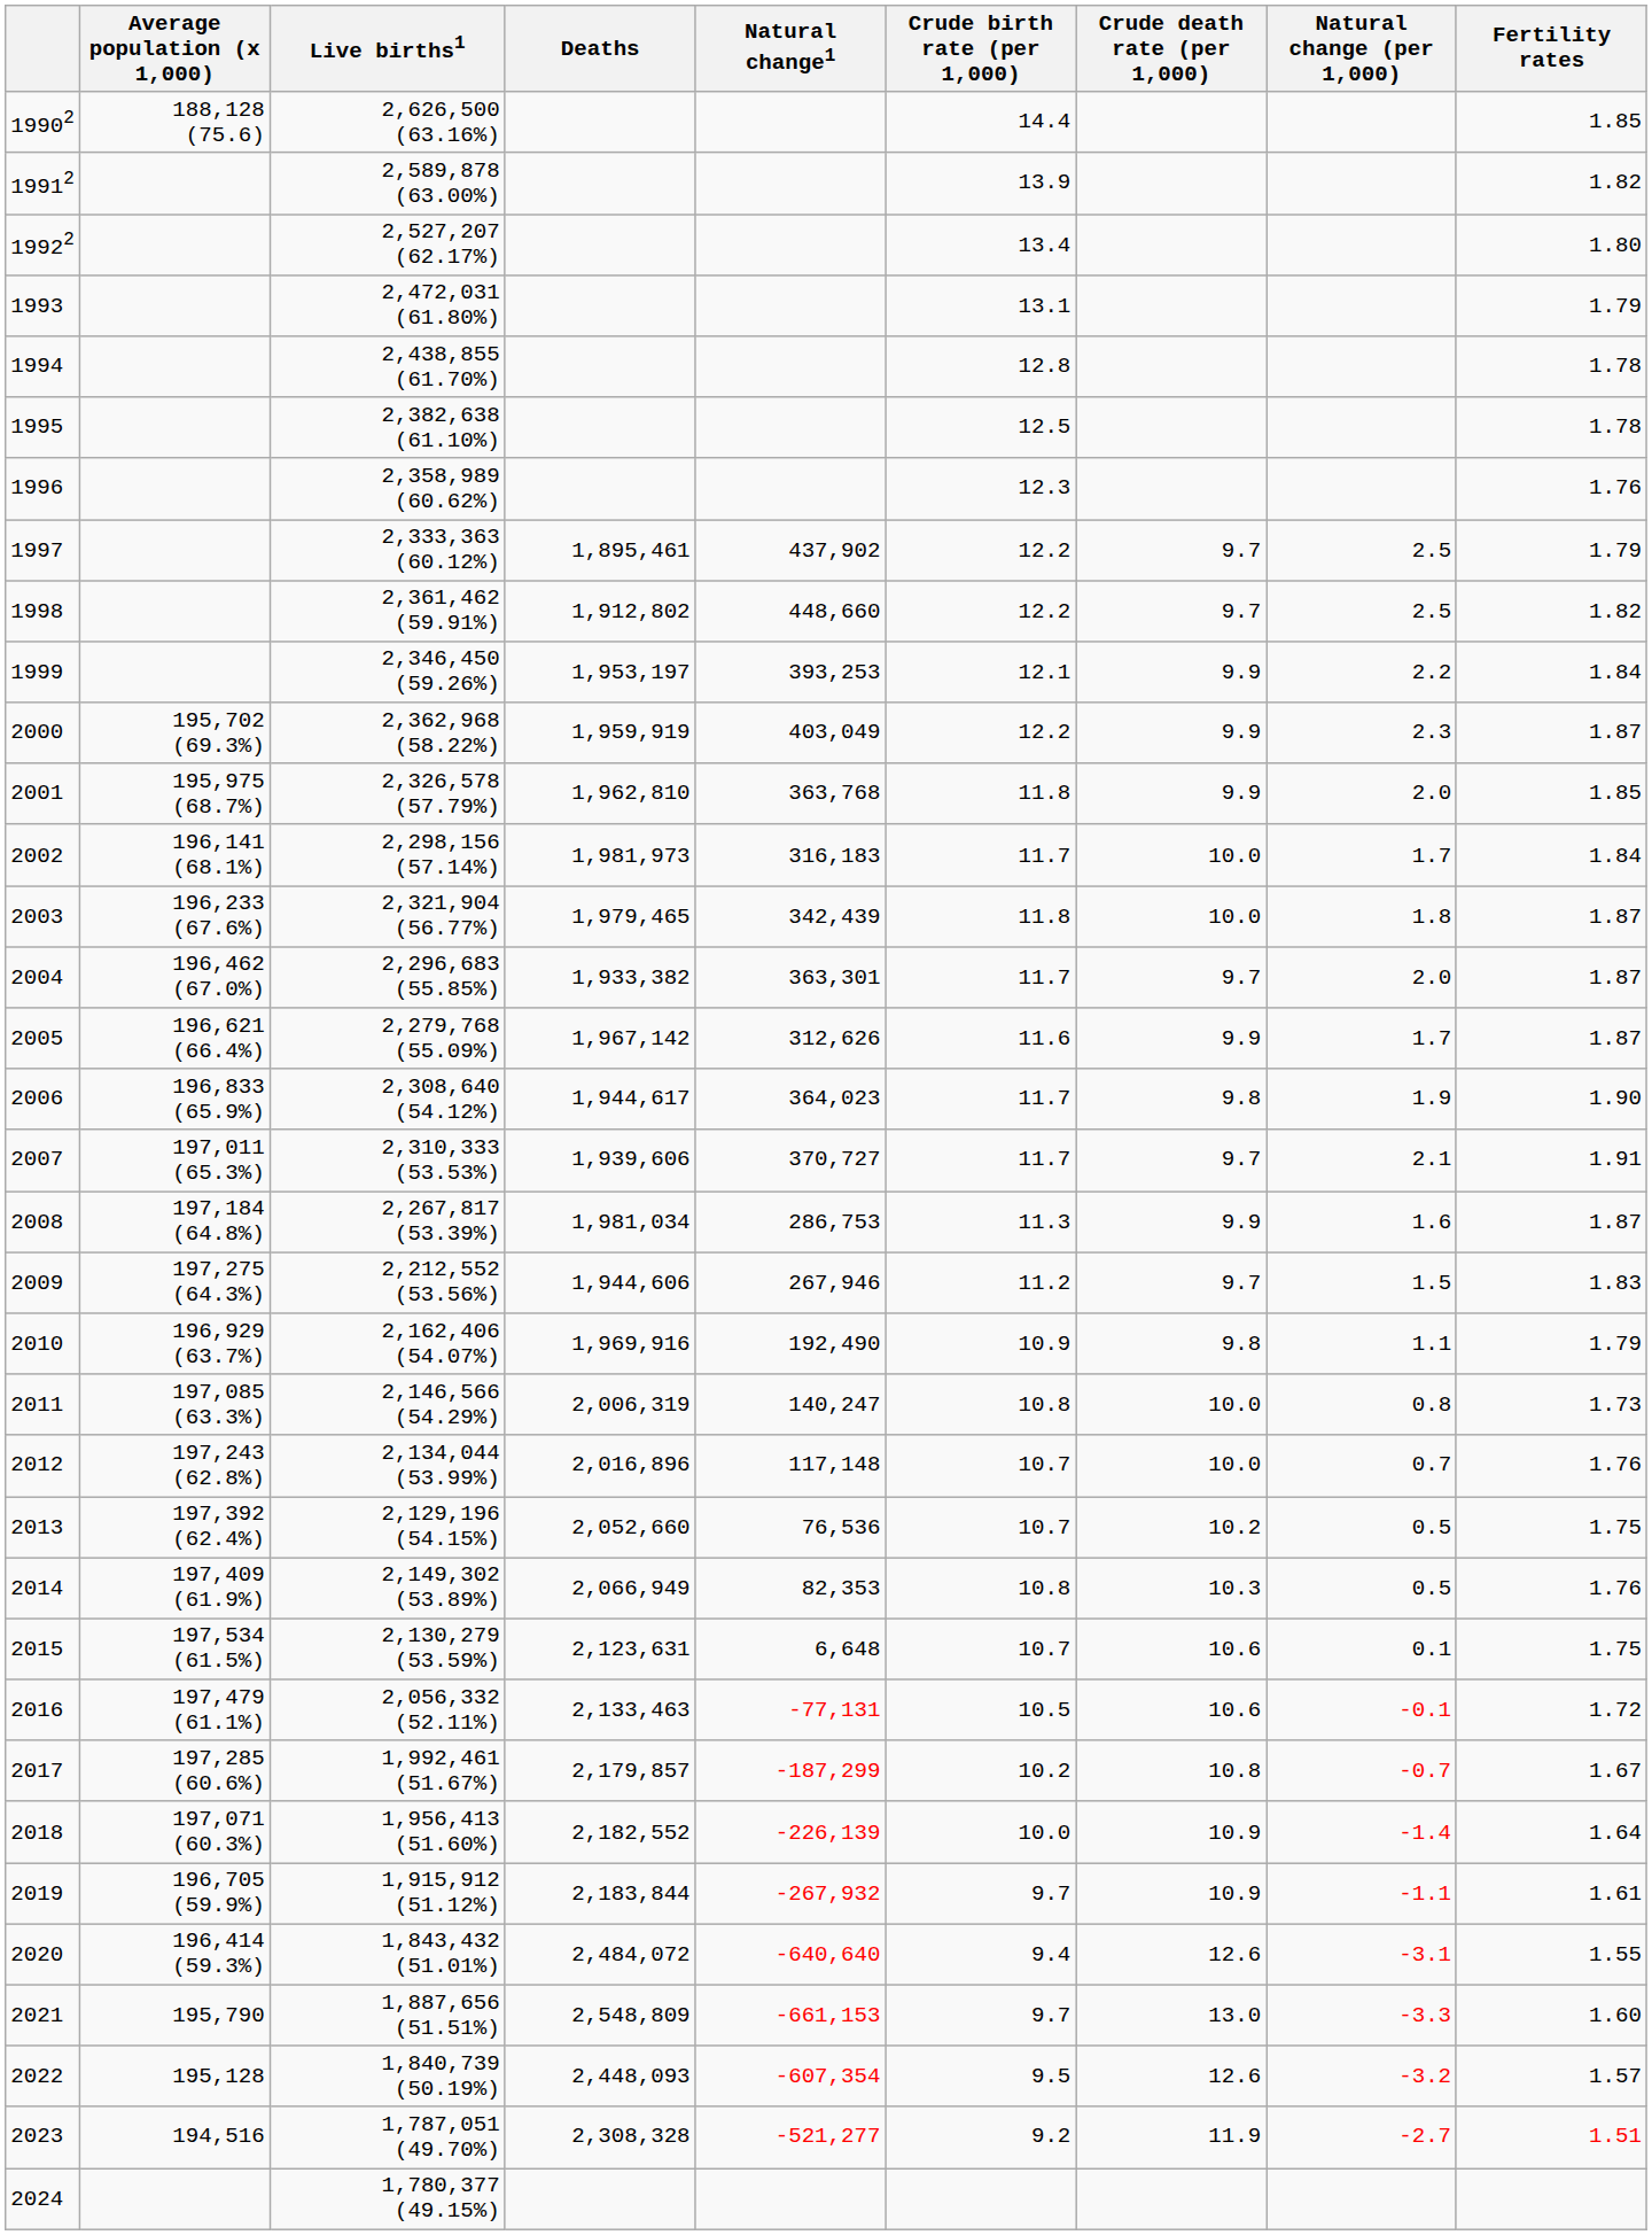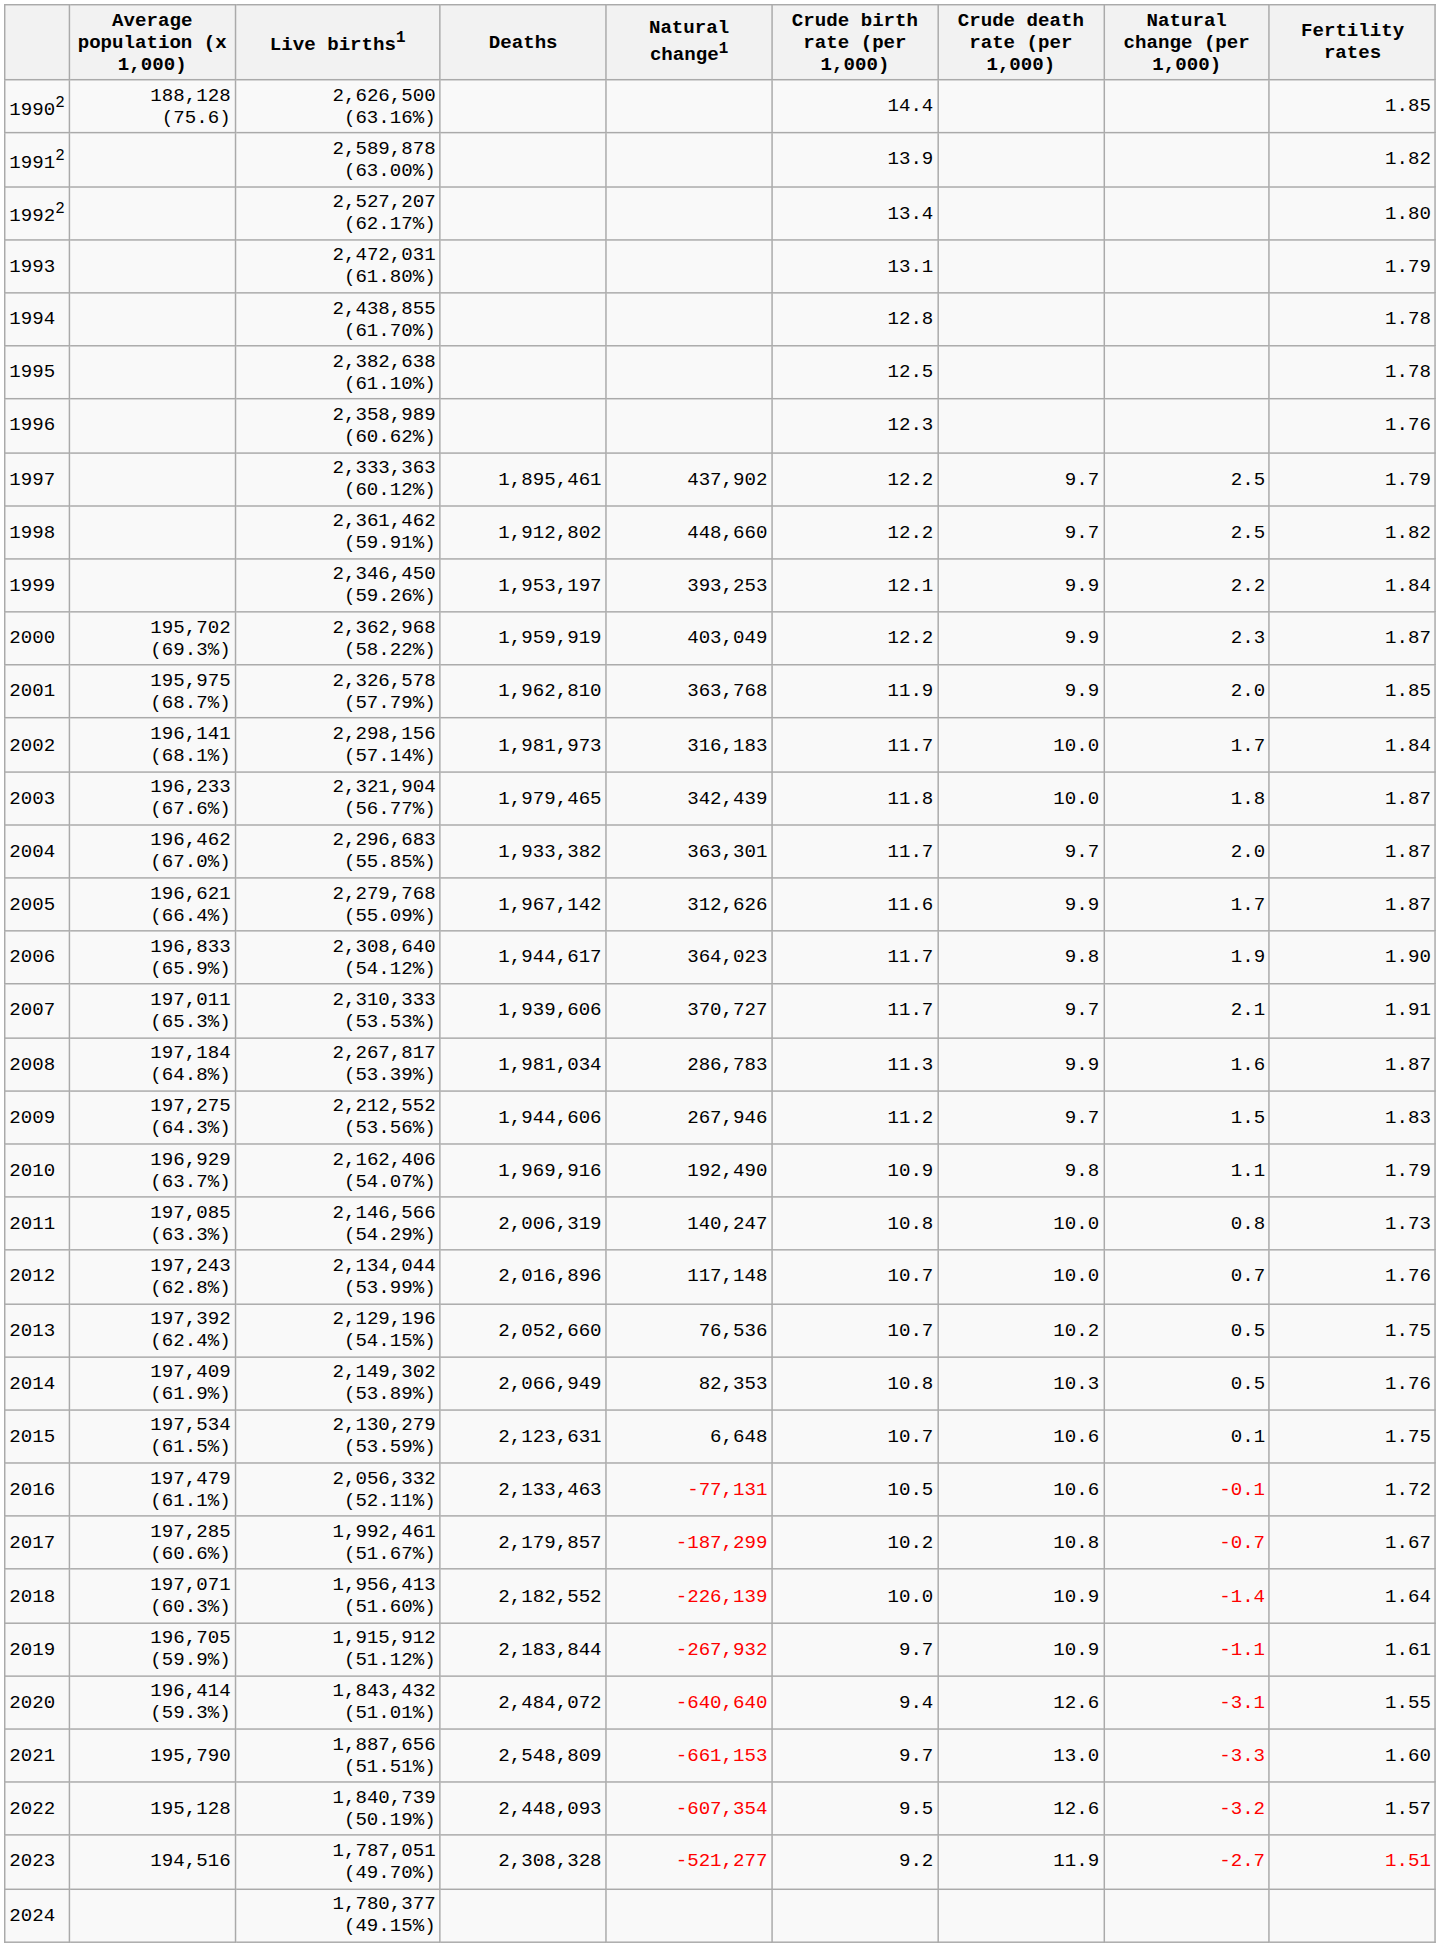2001 | Crude birth rate (per 1,000): 11.8 -> 11.9
2008 | Natural change1: 286,753 -> 286,783
